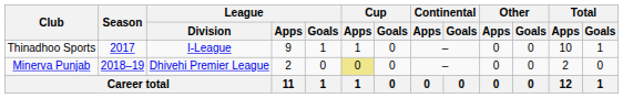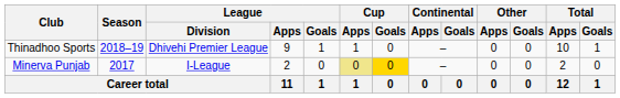Thinadhoo Sports | Season: 2017 -> 2018–19
Thinadhoo Sports | League / Division: I-League -> Dhivehi Premier League
Minerva Punjab | Season: 2018–19 -> 2017
Minerva Punjab | League / Division: Dhivehi Premier League -> I-League
Minerva Punjab | Cup / Goals: no background -> gold background
